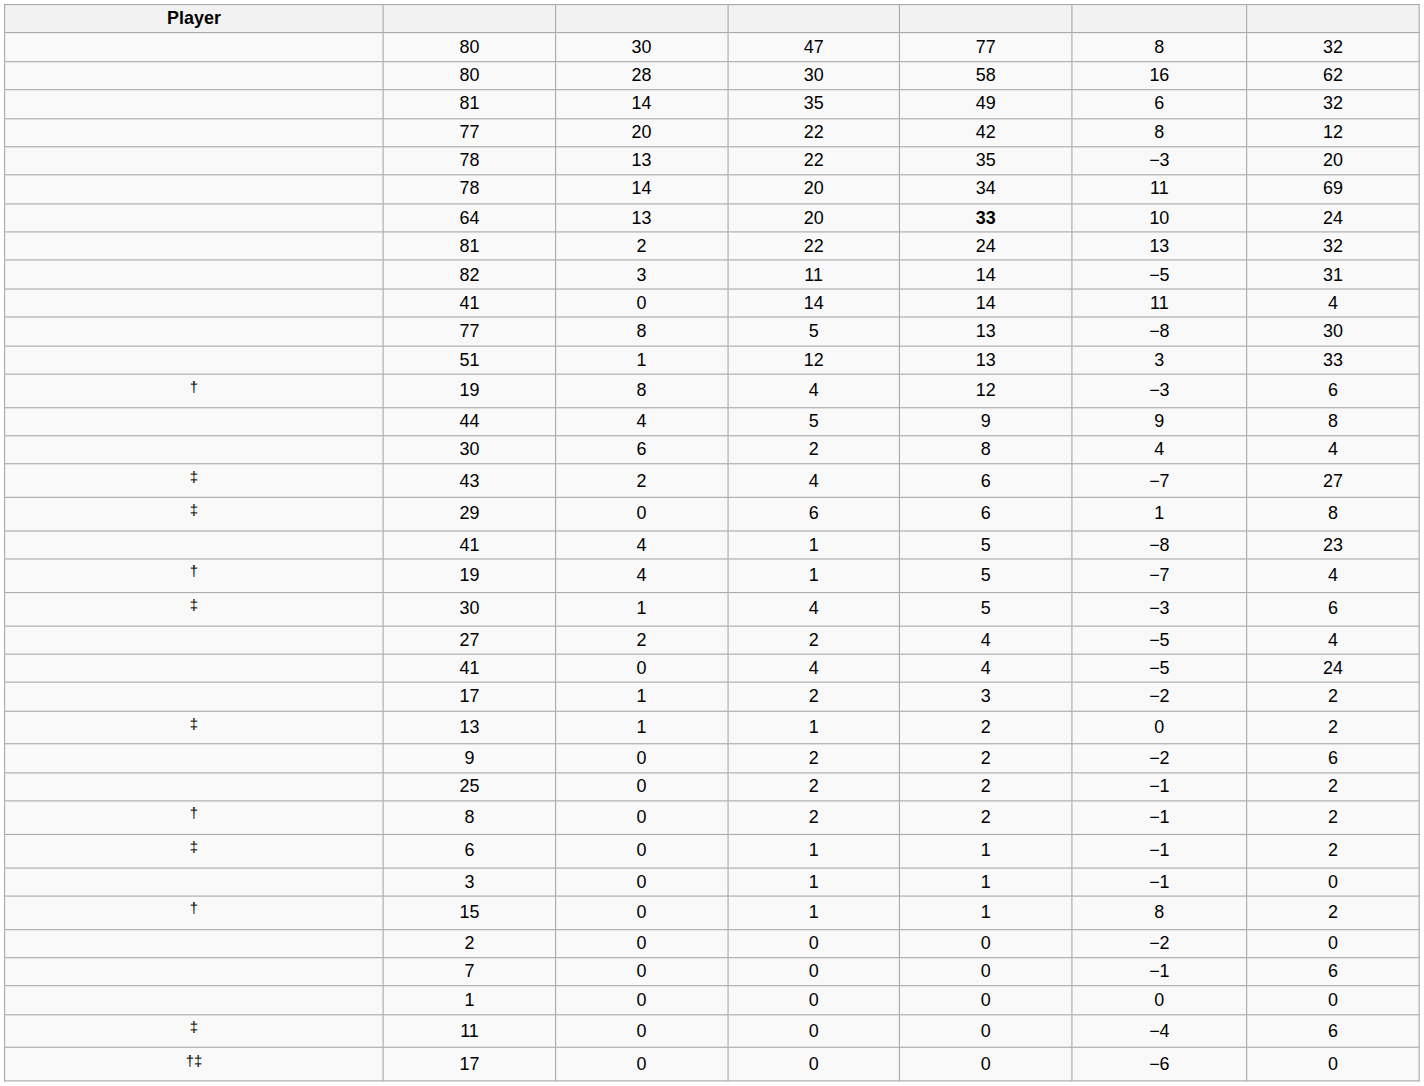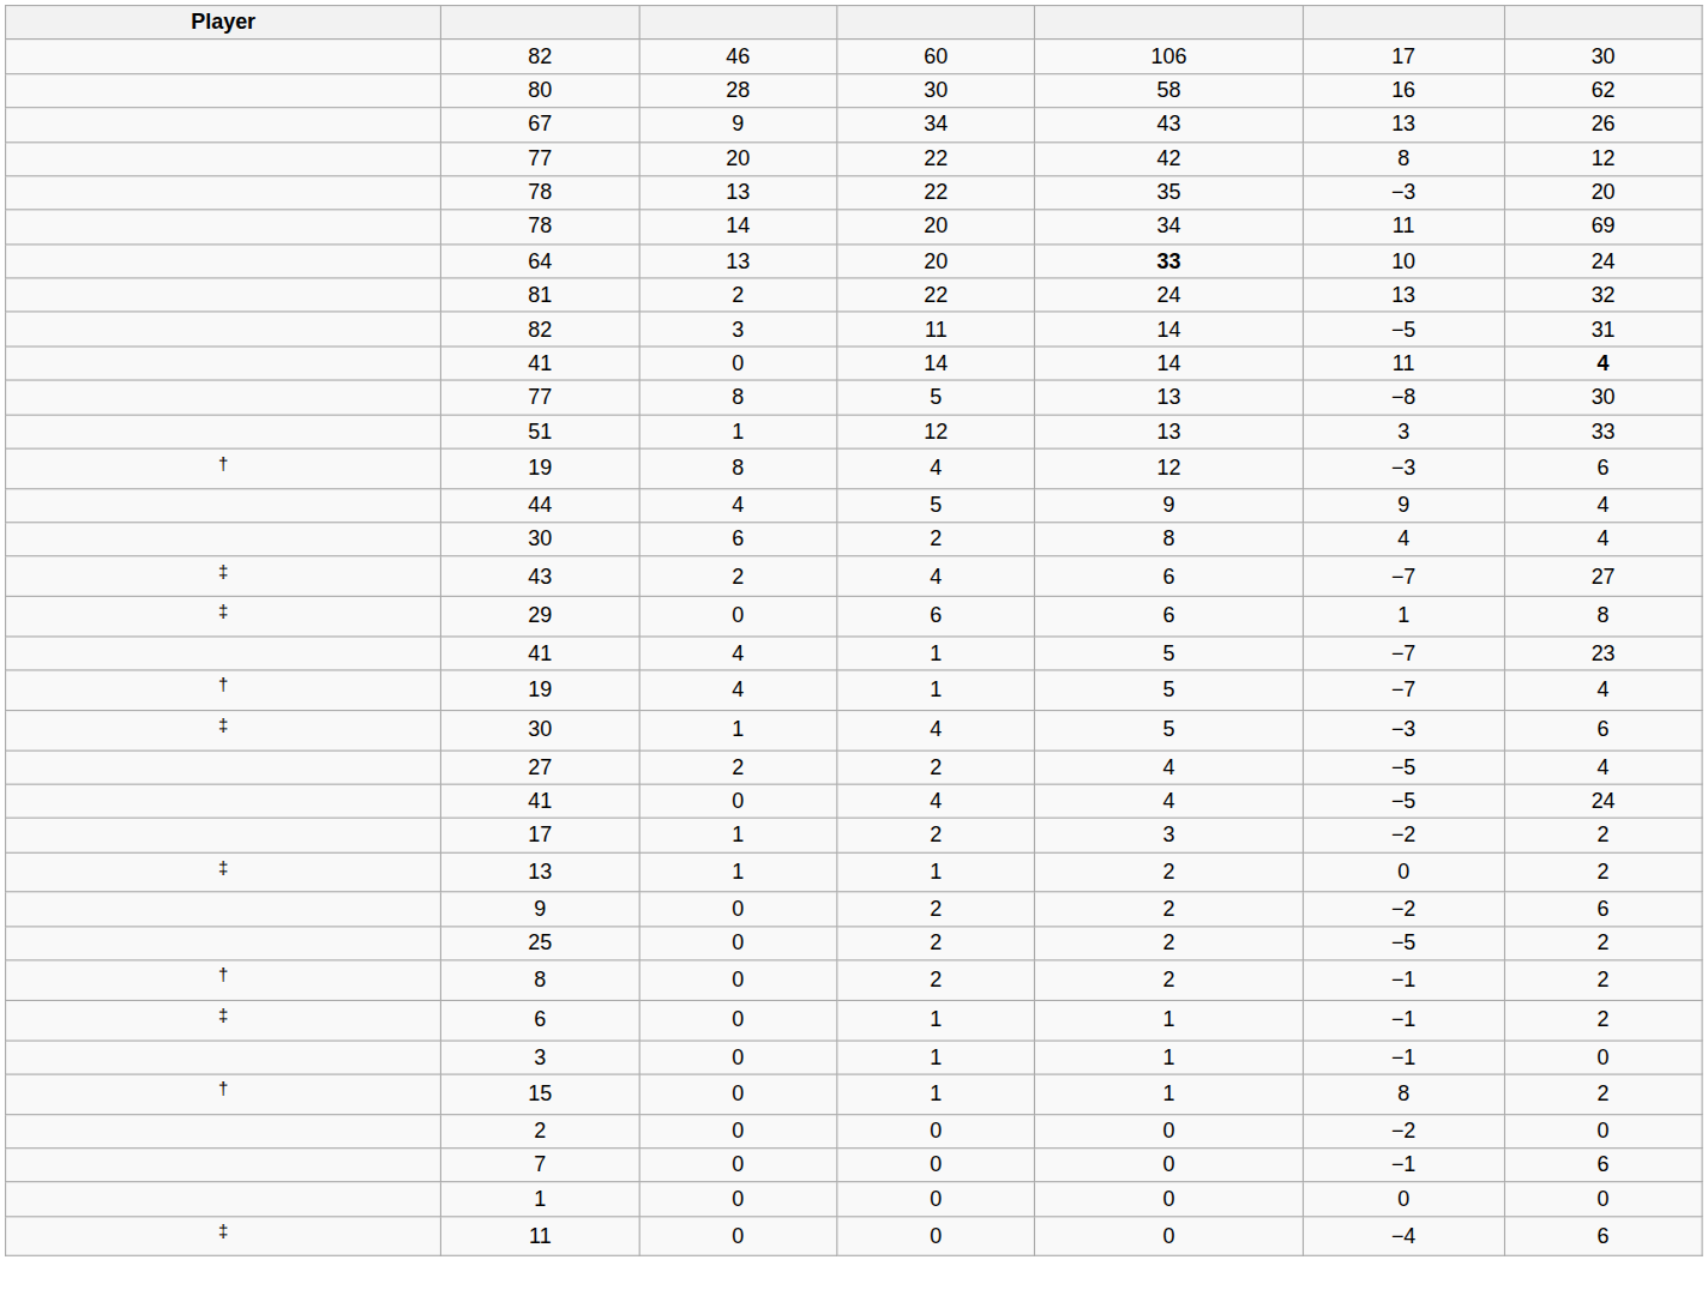+ row: 82 | 46 | 60 | 106 | 17 | 30
- row: 80 | 30 | 47 | 77 | 8 | 32
- row: 81 | 14 | 35 | 49 | 6 | 32
+ row: 67 | 9 | 34 | 43 | 13 | 26
41 / 14 | column 7: normal -> bold
44 | column 7: 8 -> 4
41 / 1 | column 6: −8 -> −7
25 | column 6: −1 -> −5
- row: †‡ | 17 | 0 | 0 | 0 | −6 | 0
